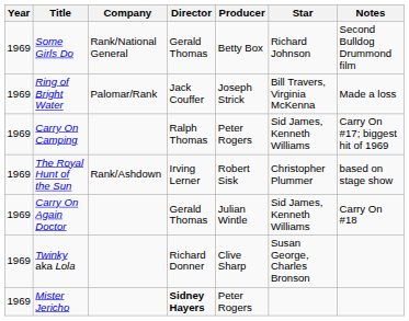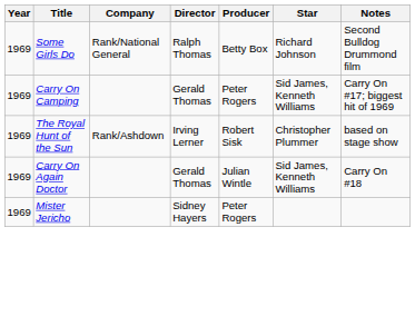Some Girls Do | Director: Gerald Thomas -> Ralph Thomas
- row: 1969 | Ring of Bright Water | Palomar/Rank | Jack Couffer | Joseph Strick | Bill Travers, Virginia McKenna | Made a loss
Carry On Camping | Director: Ralph Thomas -> Gerald Thomas
- row: 1969 | Twinky aka Lola | Richard Donner | Clive Sharp | Susan George, Charles Bronson
Mister Jericho | Director: bold -> normal
